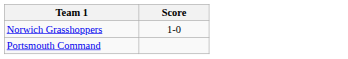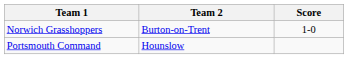+ column: Team 2 | Burton-on-Trent | Hounslow
